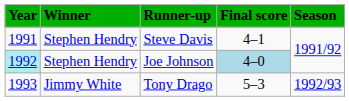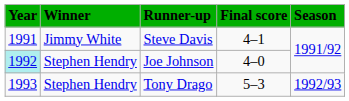Steve Davis | Winner: Stephen Hendry -> Jimmy White
Joe Johnson | Final score: lightblue background -> no background
Tony Drago | Winner: Jimmy White -> Stephen Hendry
